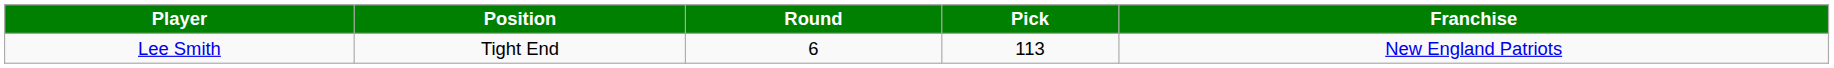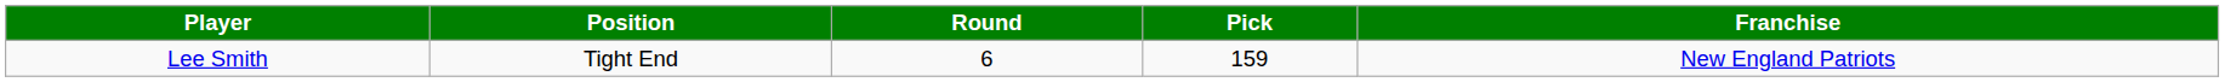Lee Smith | Pick: 113 -> 159
